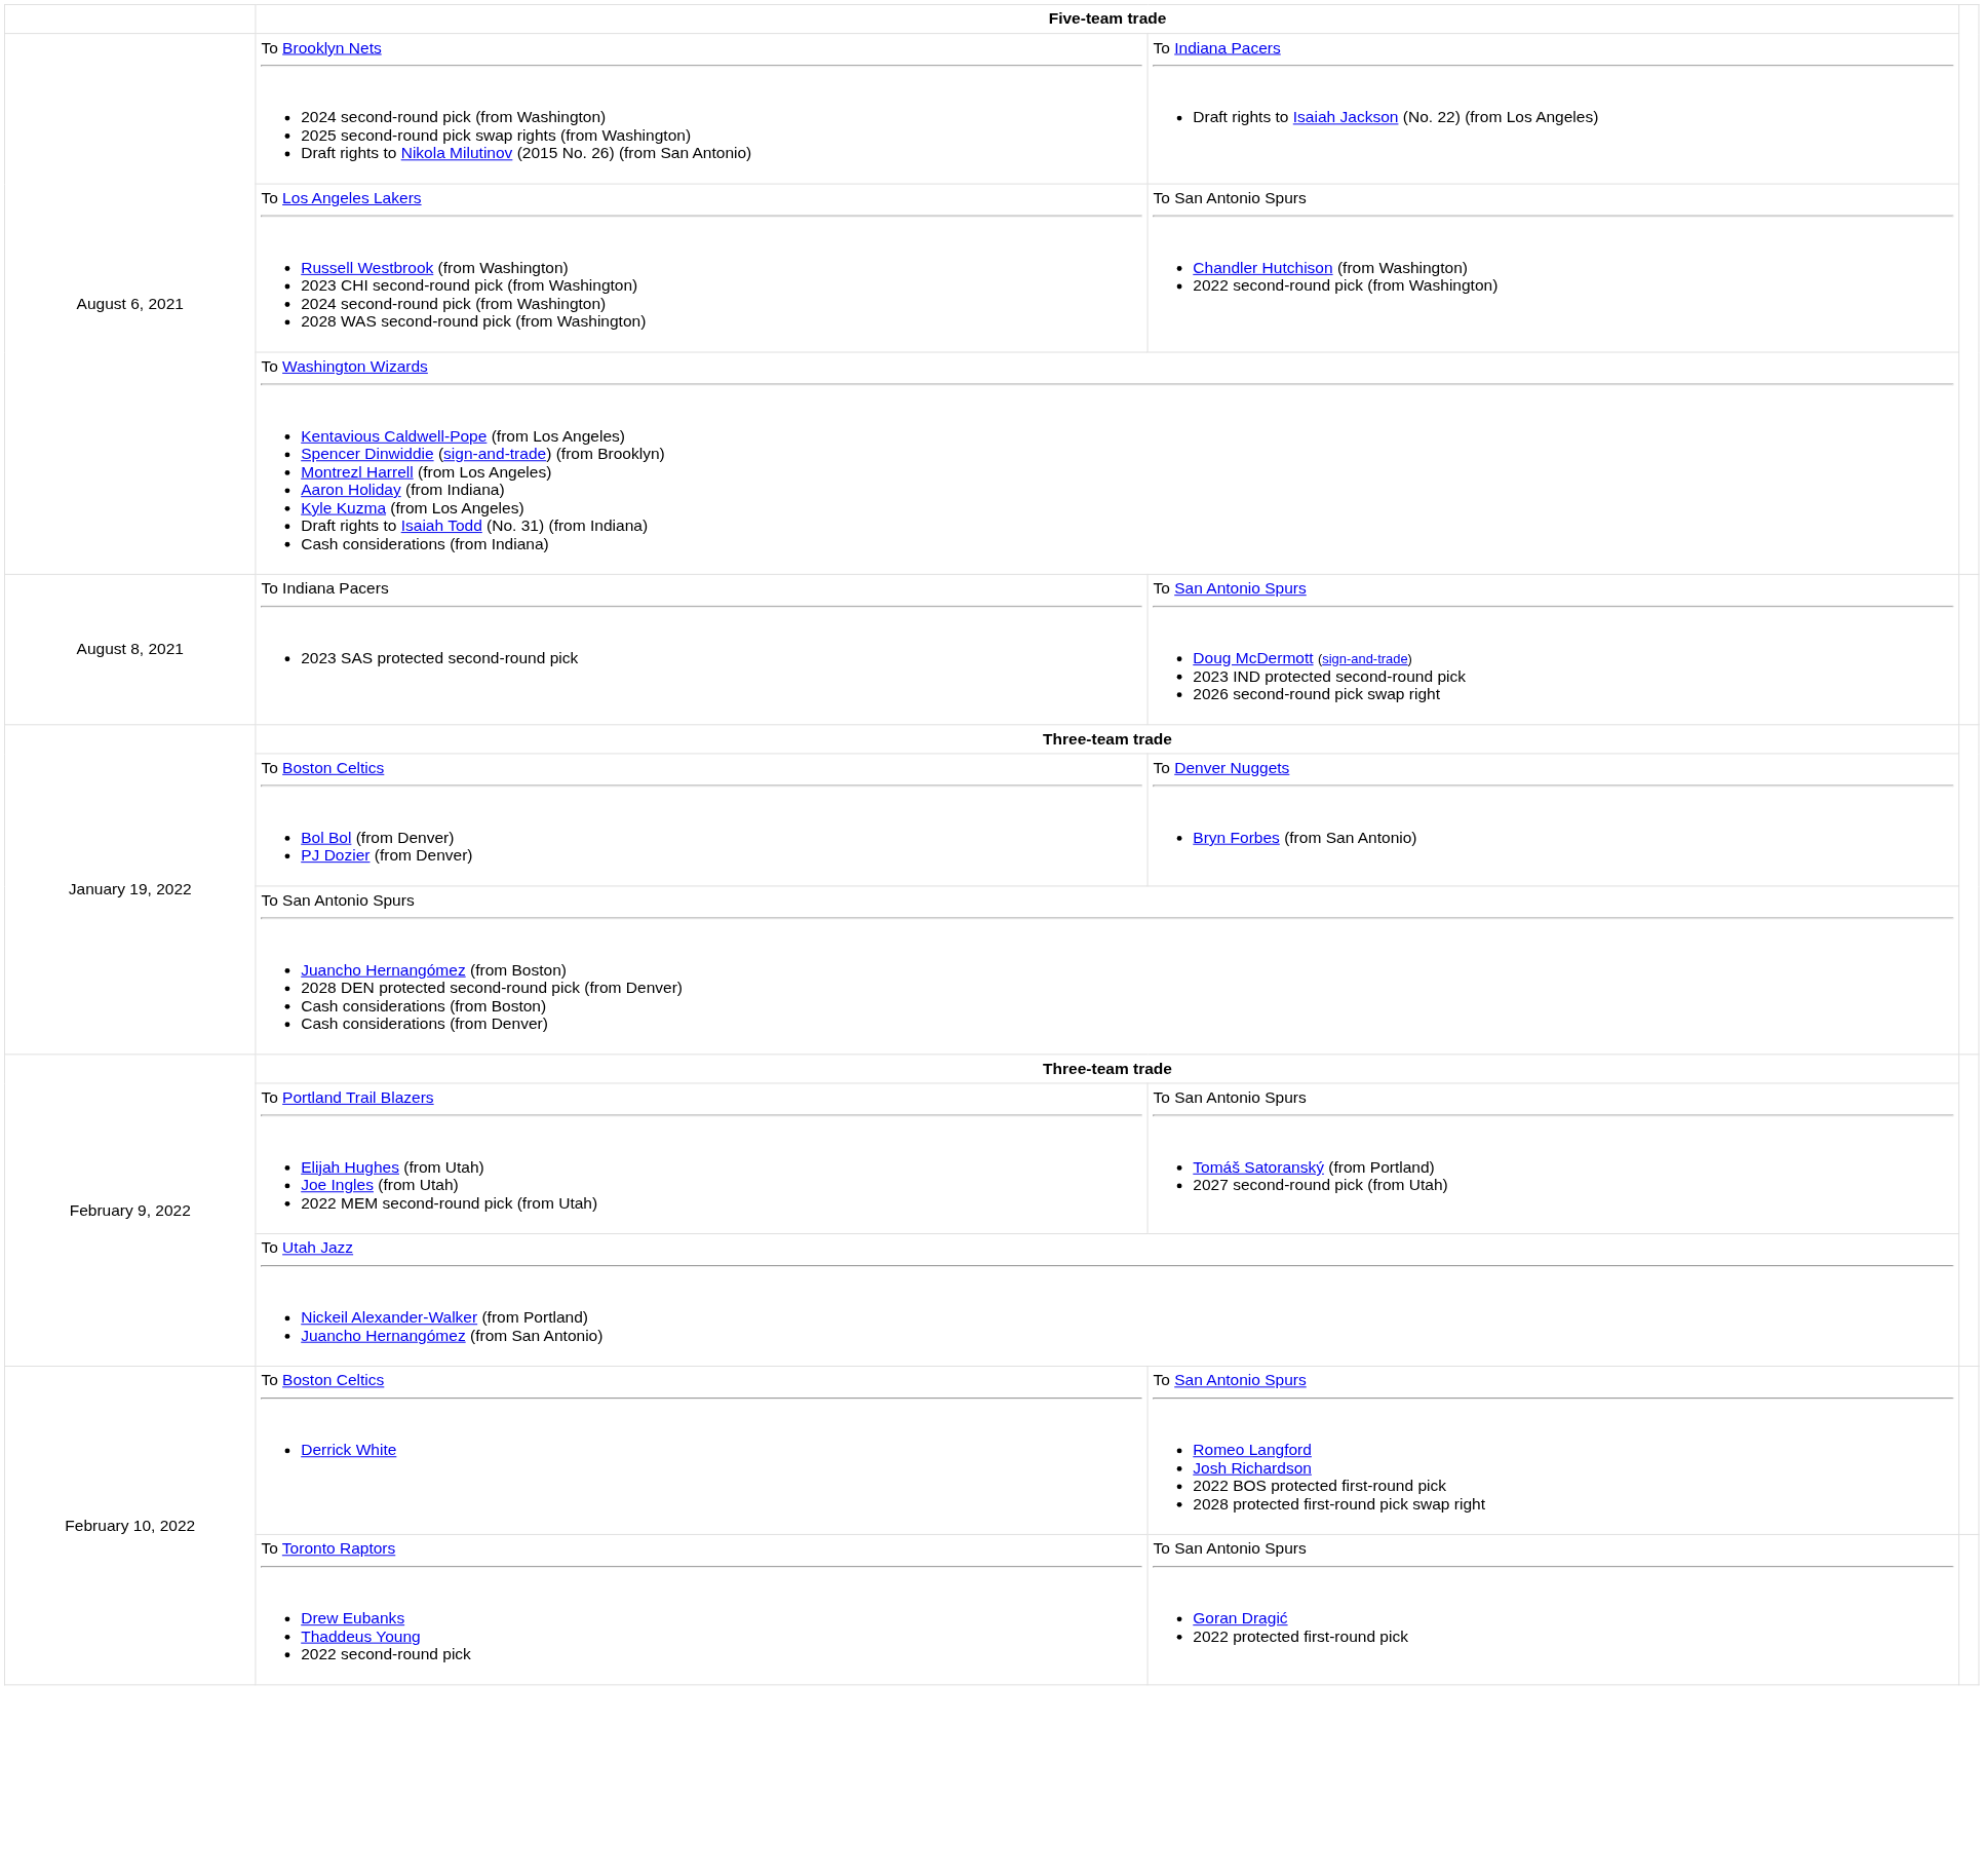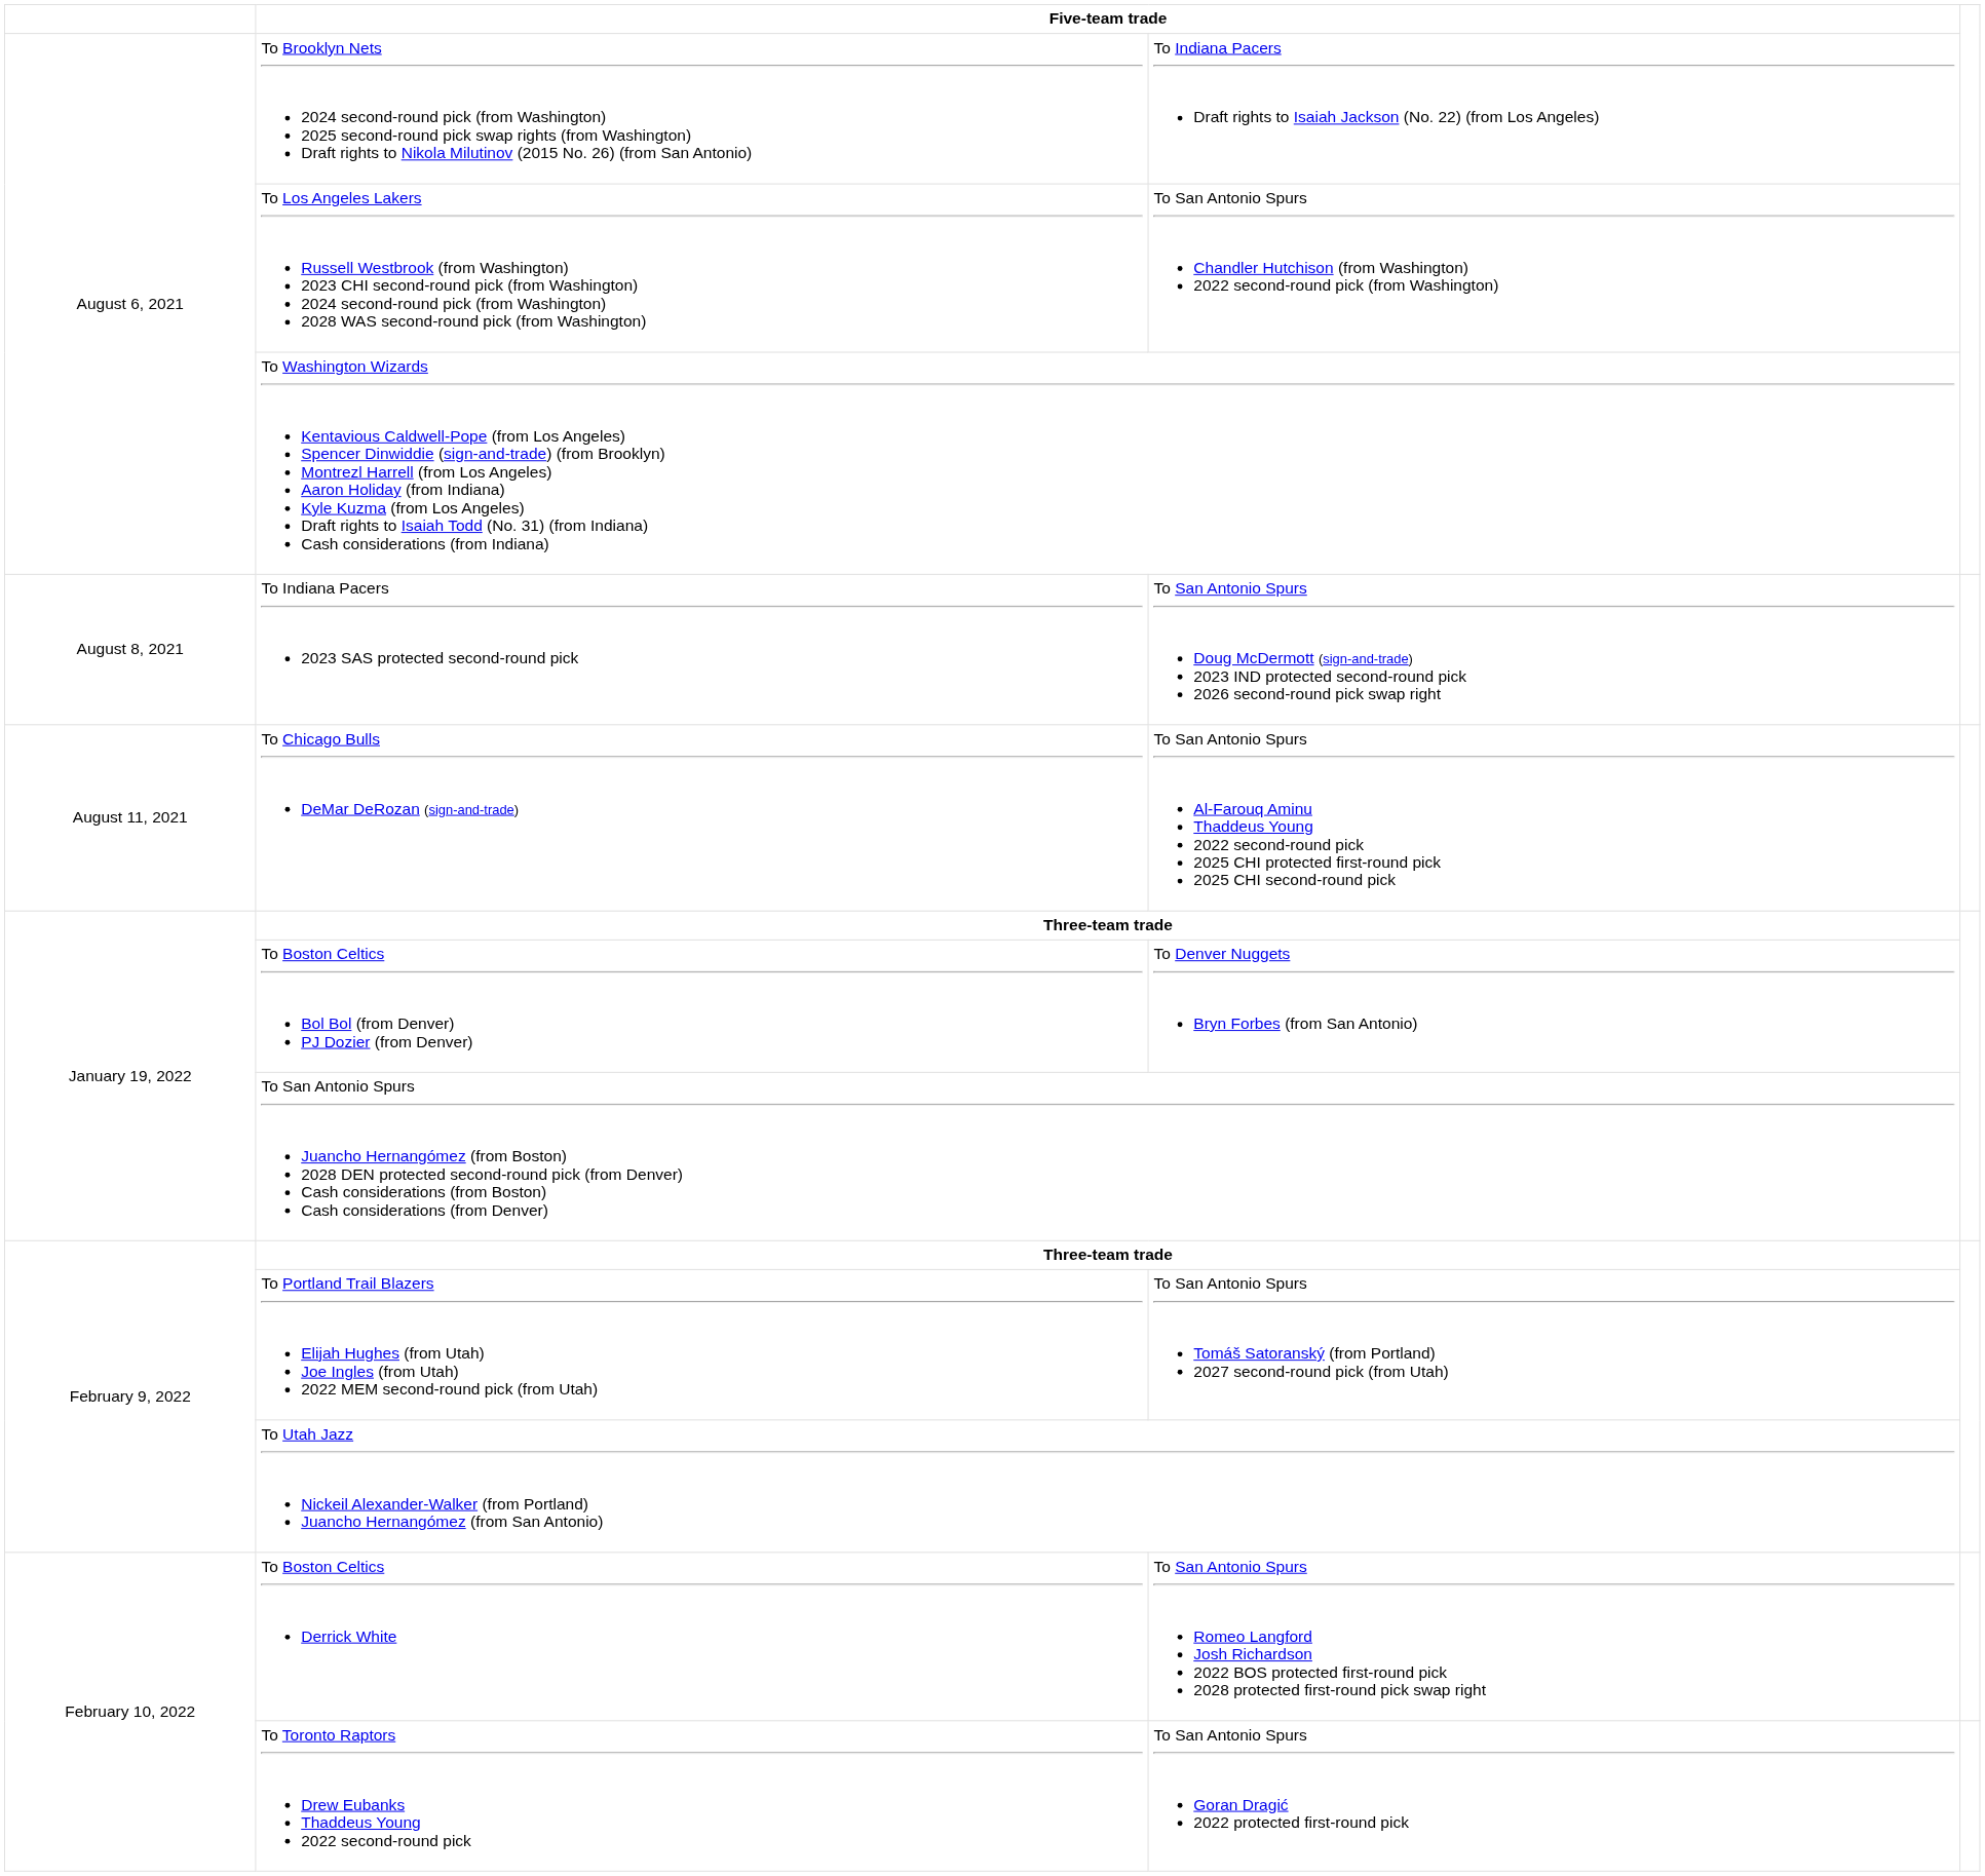+ row: August 11, 2021 | To Chicago Bulls DeMar DeRozan (sign-and-trade) | To San Antonio Spurs Al-Farouq Aminu Thaddeus Young 2022 second-round pick 2025 CHI protected first-round pick 2025 CHI second-round pick
